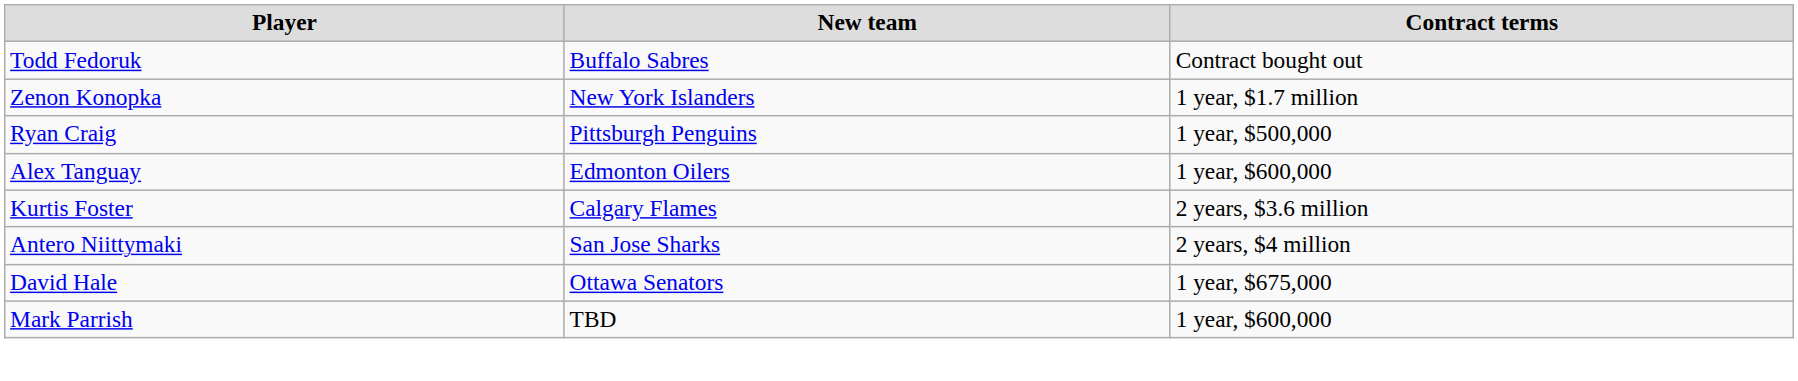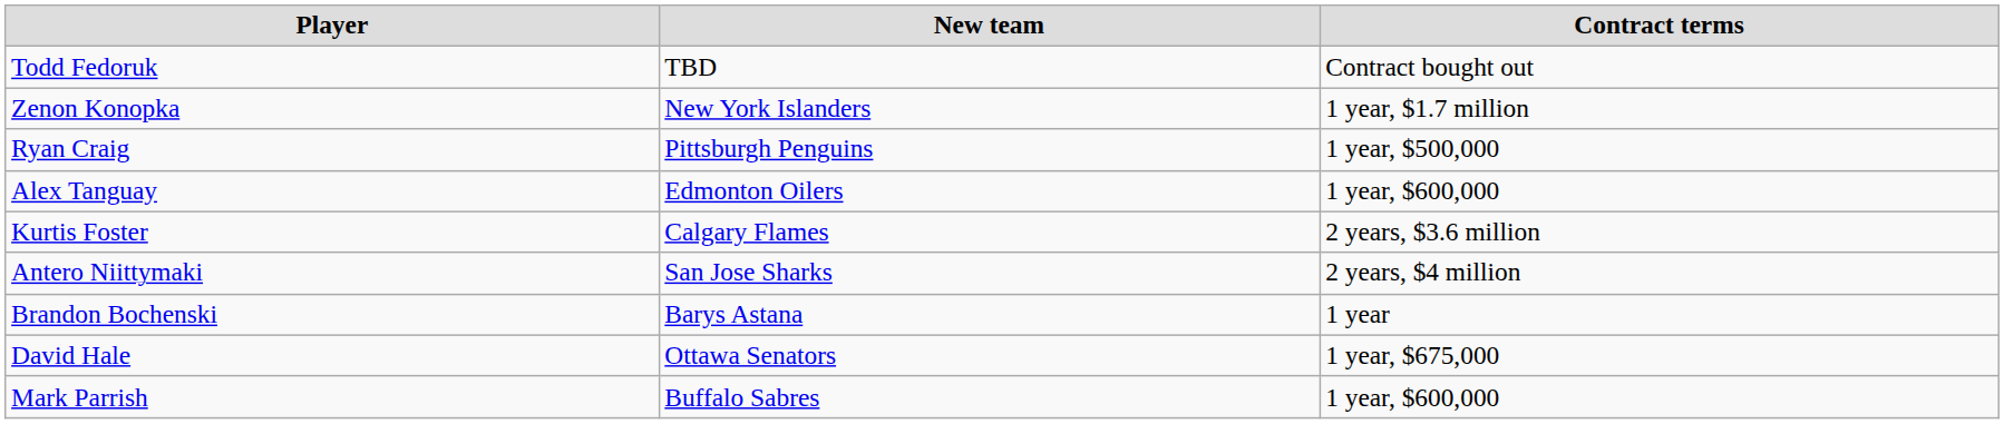Todd Fedoruk | New team: Buffalo Sabres -> TBD
+ row: Brandon Bochenski | Barys Astana | 1 year
Mark Parrish | New team: TBD -> Buffalo Sabres
